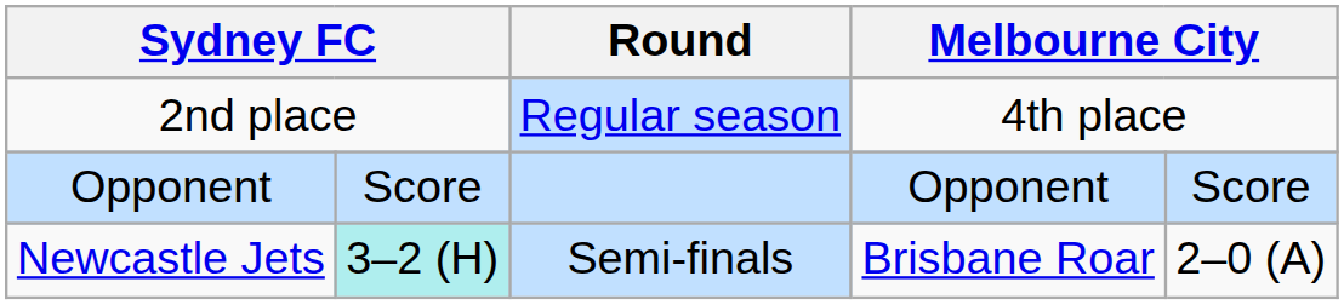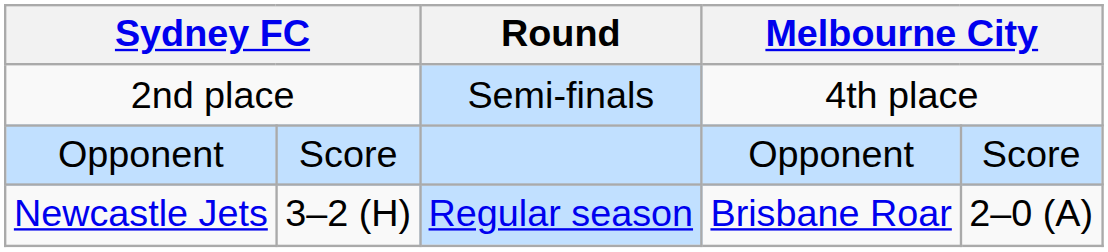2nd place | Round: Regular season -> Semi-finals
Newcastle Jets | column 2: paleturquoise background -> no background
Newcastle Jets | Round: Semi-finals -> Regular season
